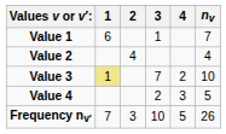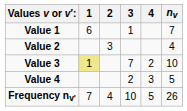Value 2 | 2: 4 -> 3
Frequency nv' | 2: 3 -> 4
